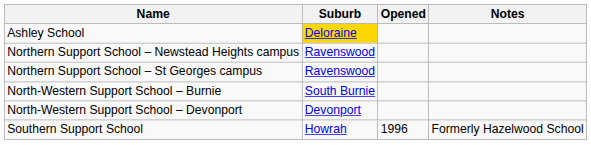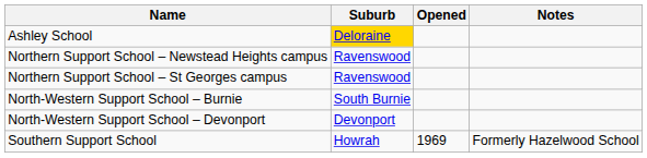Southern Support School | Opened: 1996 -> 1969
